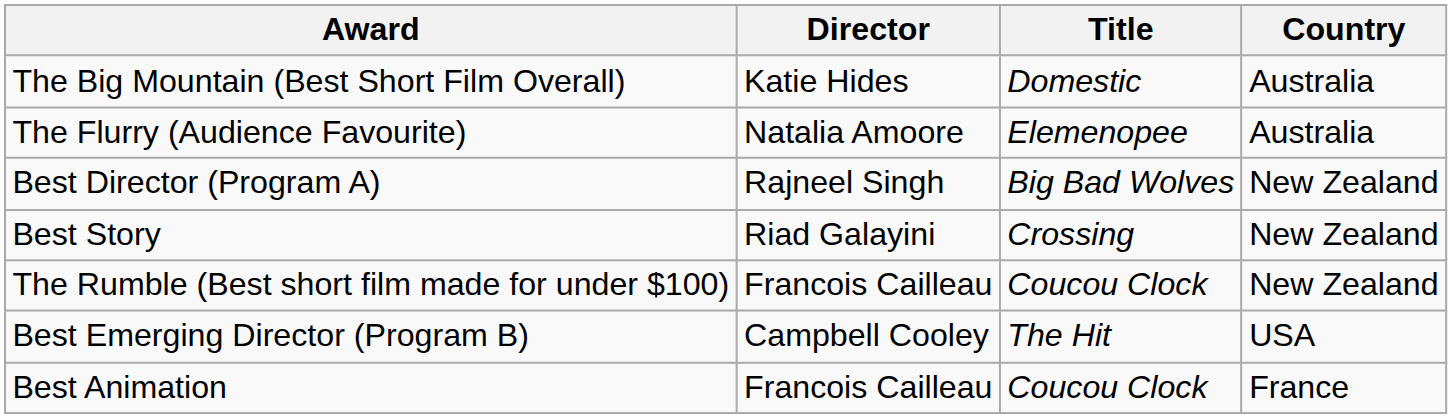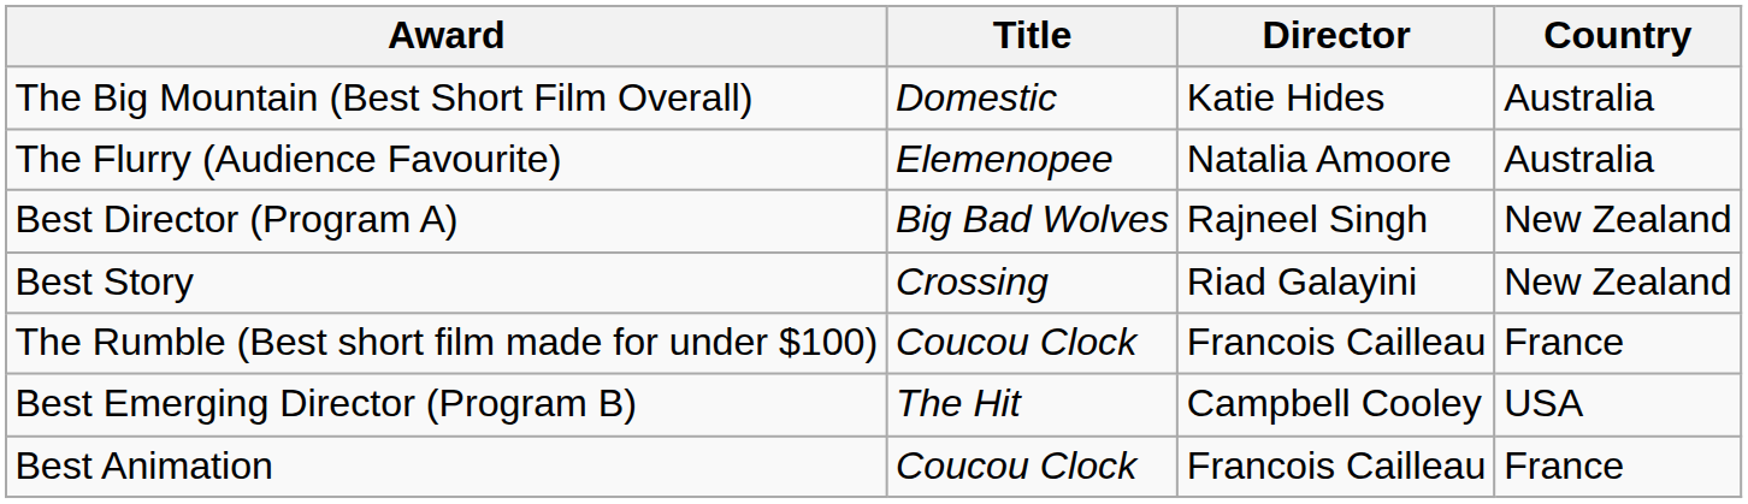columns swapped: Title <-> Director
The Rumble (Best short film made for under $100) | Country: New Zealand -> France
